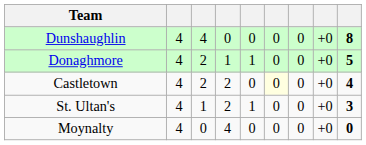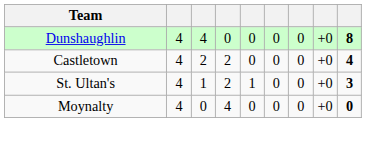- row: Donaghmore | 4 | 2 | 1 | 1 | 0 | 0 | +0 | 5
Castletown | column 6: lightyellow background -> no background
